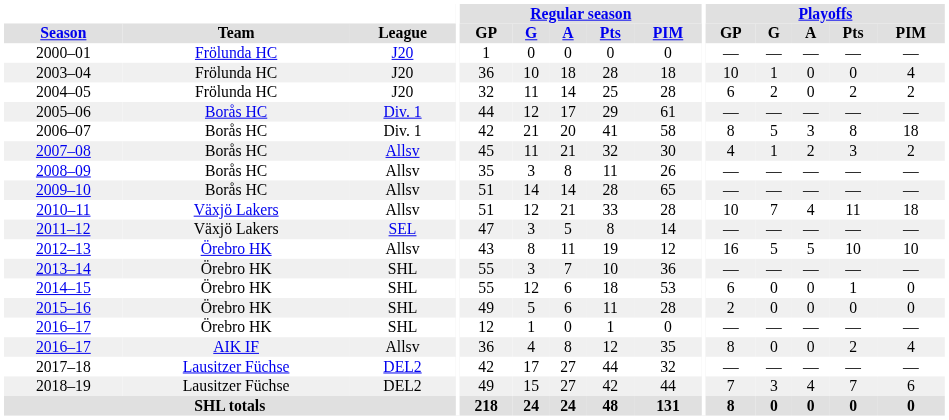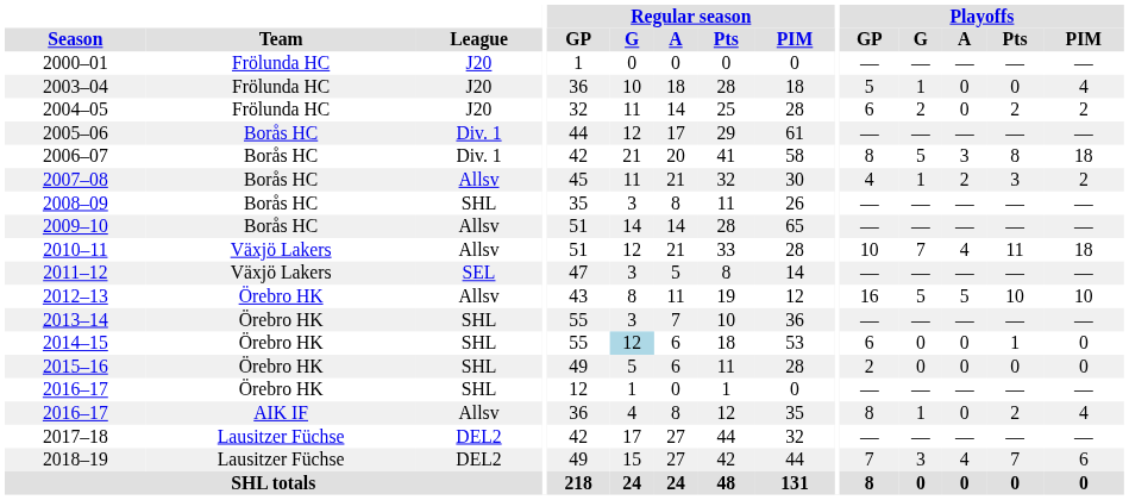2003–04 | Playoffs / GP: 10 -> 5
2008–09 | League: Allsv -> SHL
2014–15 | Regular season / G: no background -> lightblue background
2016–17 / AIK IF | Playoffs / G: 0 -> 1
